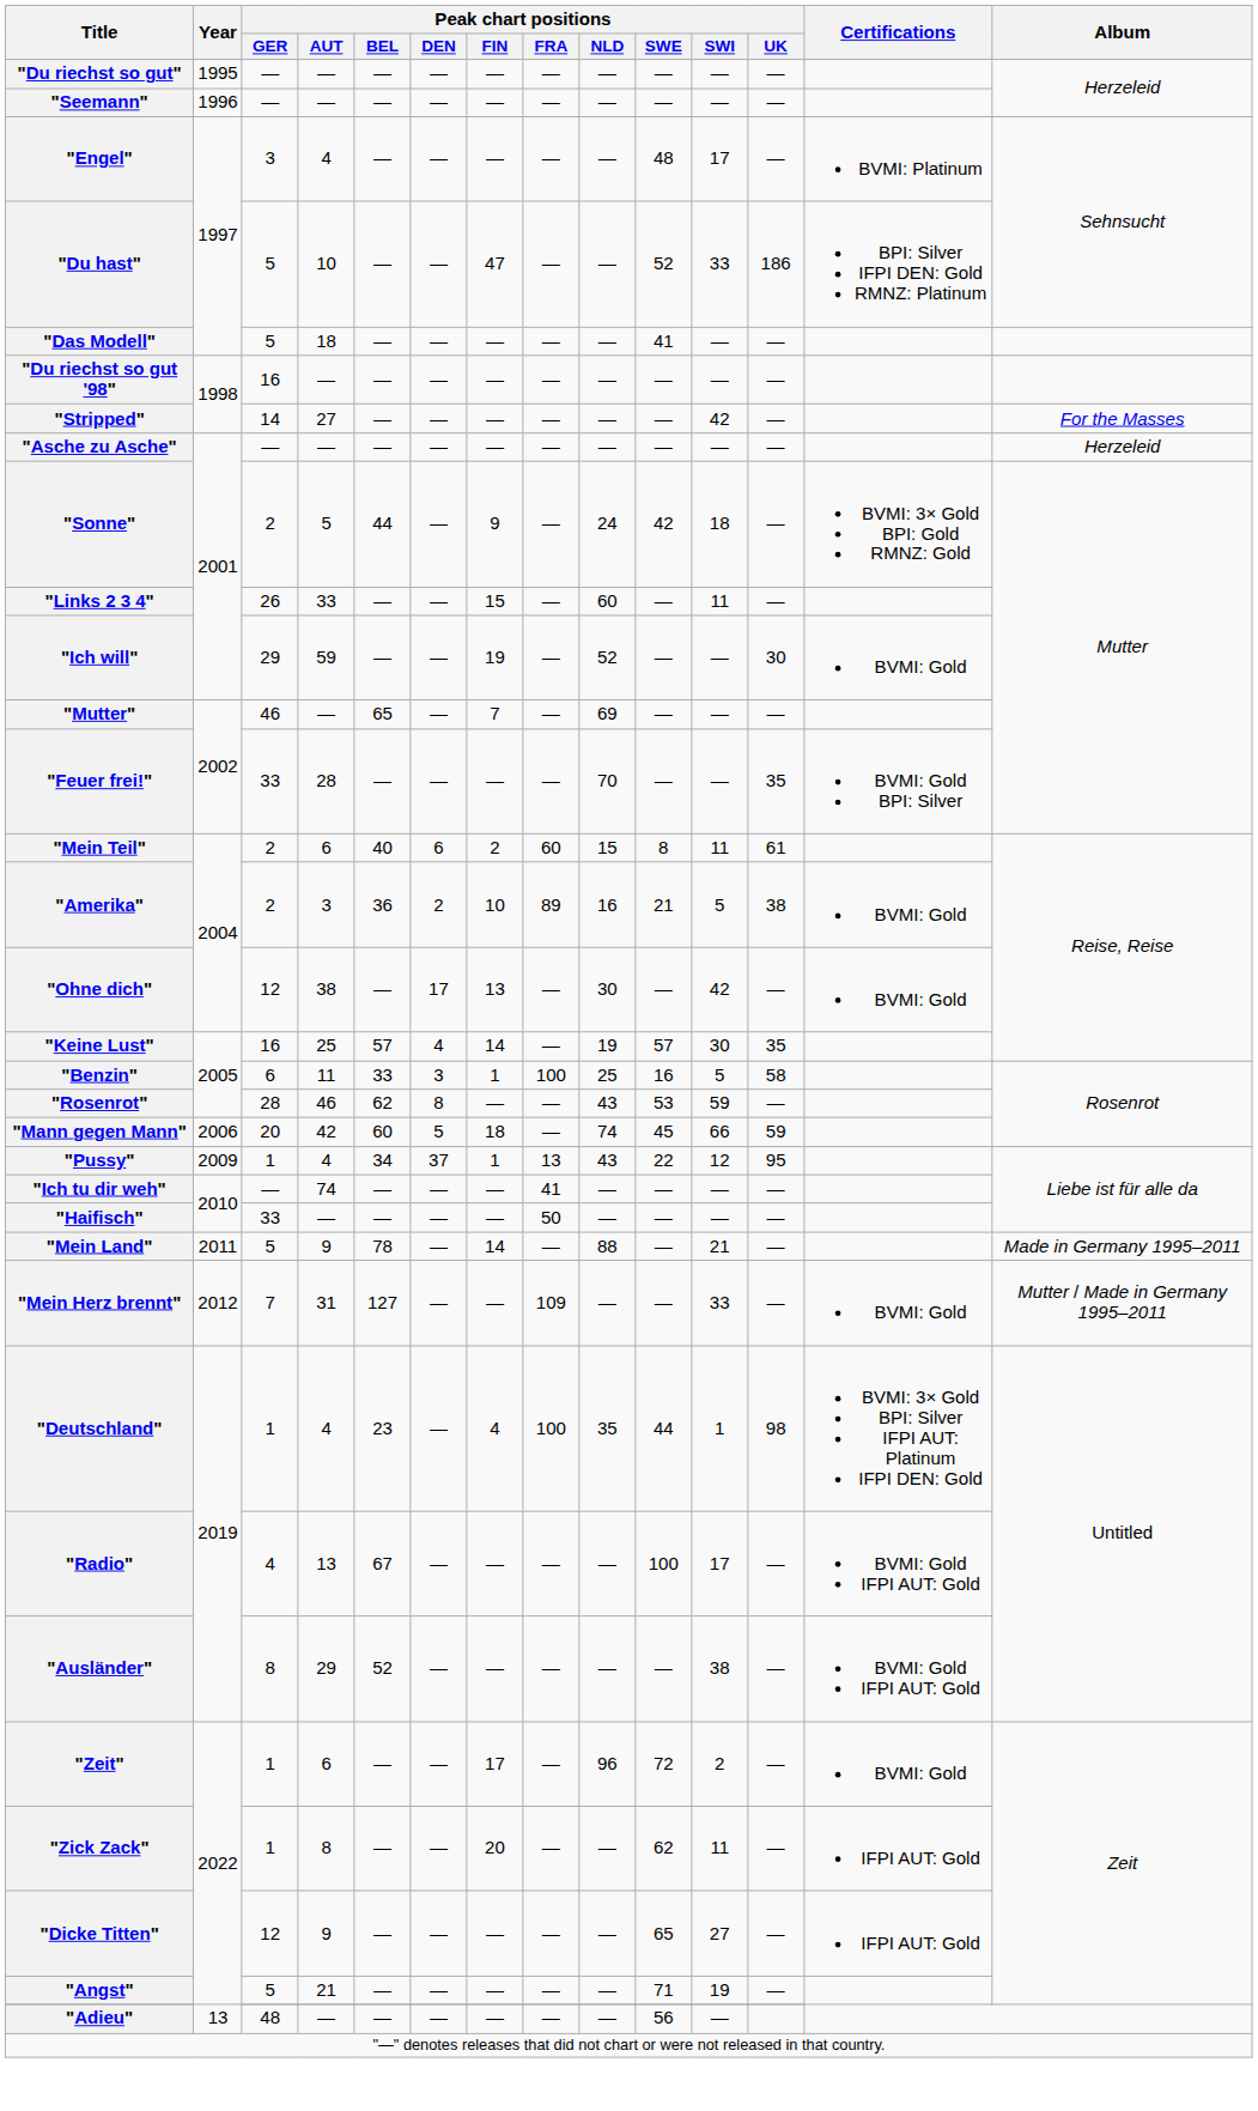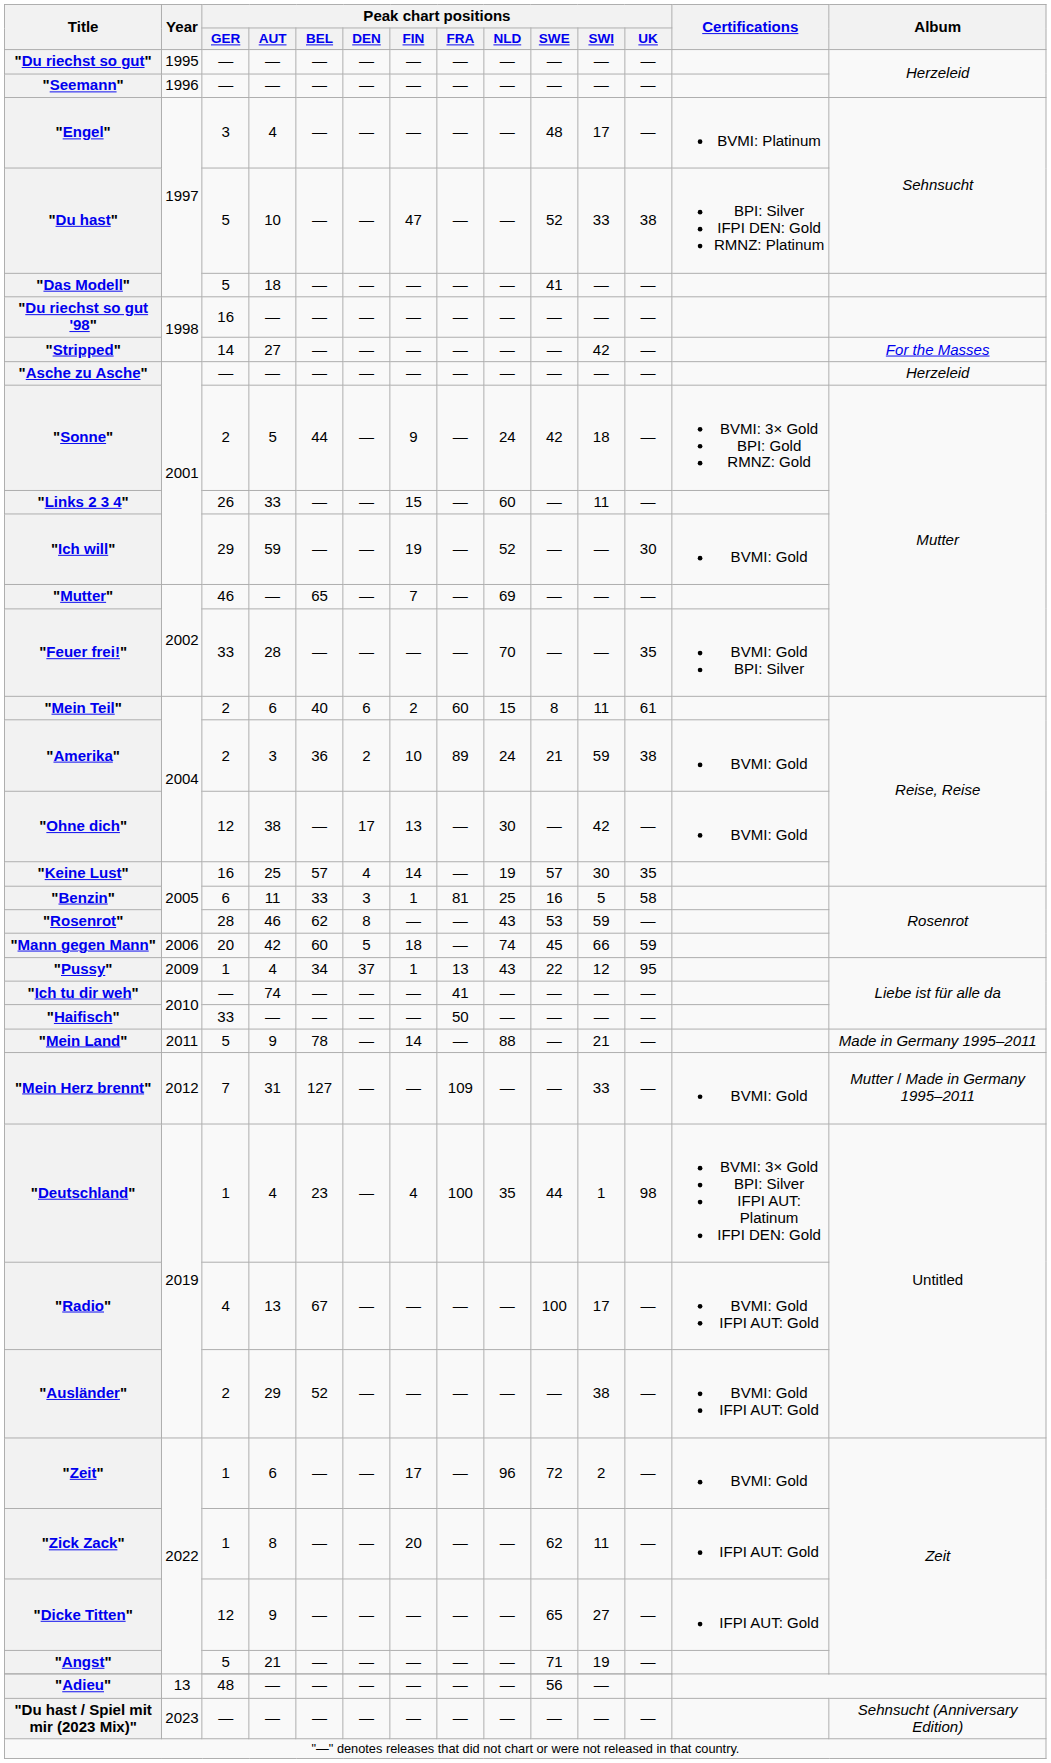"Du hast" | Peak chart positions / UK: 186 -> 38
"Amerika" | Peak chart positions / NLD: 16 -> 24
"Amerika" | Peak chart positions / SWI: 5 -> 59
"Benzin" | Peak chart positions / FRA: 100 -> 81
"Ausländer" | Peak chart positions / GER: 8 -> 2
+ row: "Du hast / Spiel mit mir (2023 Mix)" | 2023 | — | — | — | — | — | — | — | — | — | — | Sehnsucht (Anniversary Edition)
